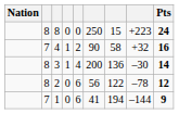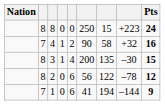3 | column 7: 136 -> 135
3 | Pts: 14 -> 15
